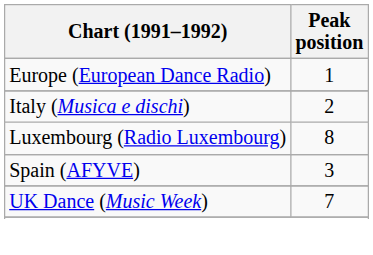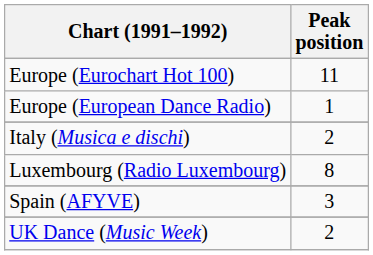+ row: Europe (Eurochart Hot 100) | 11
UK Dance (Music Week) | Peak position: 7 -> 2
